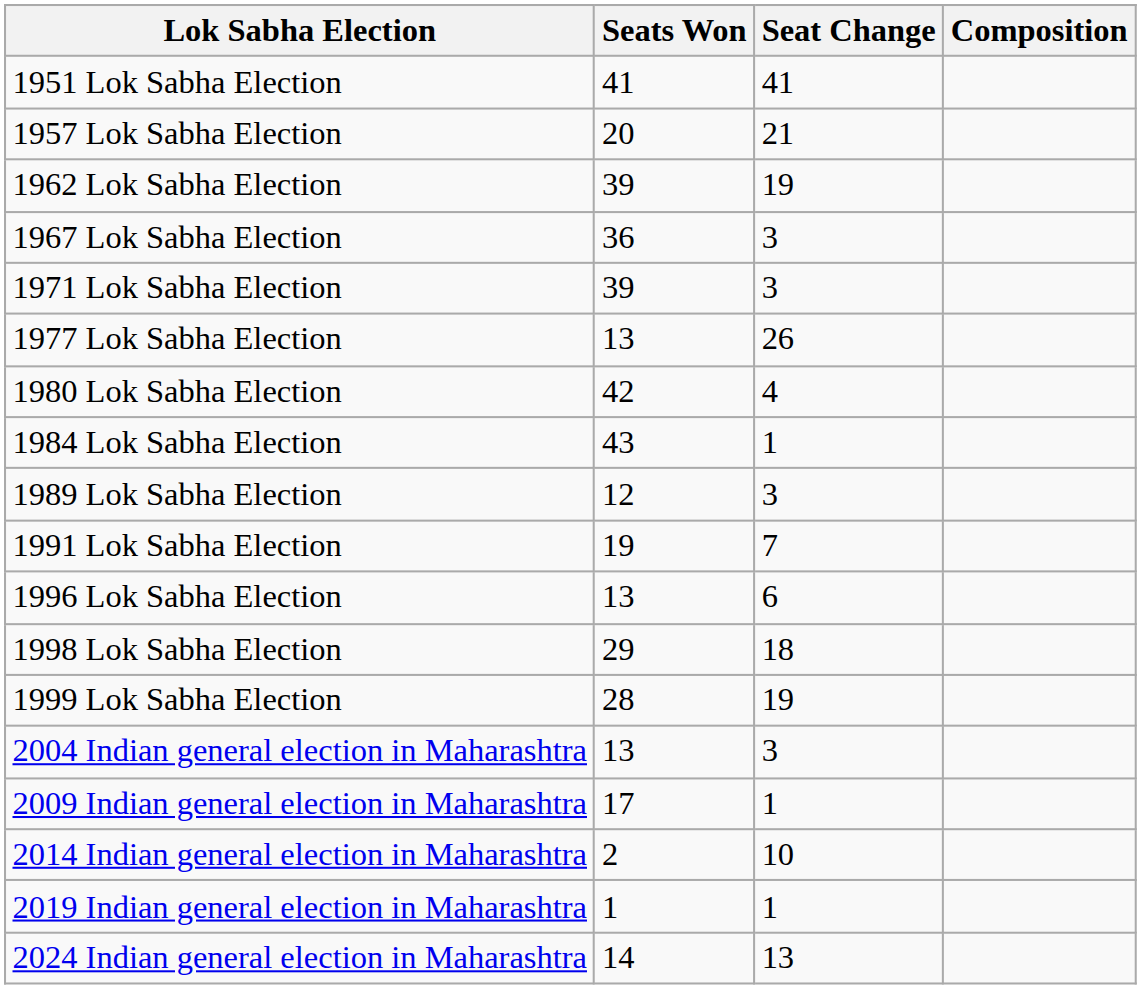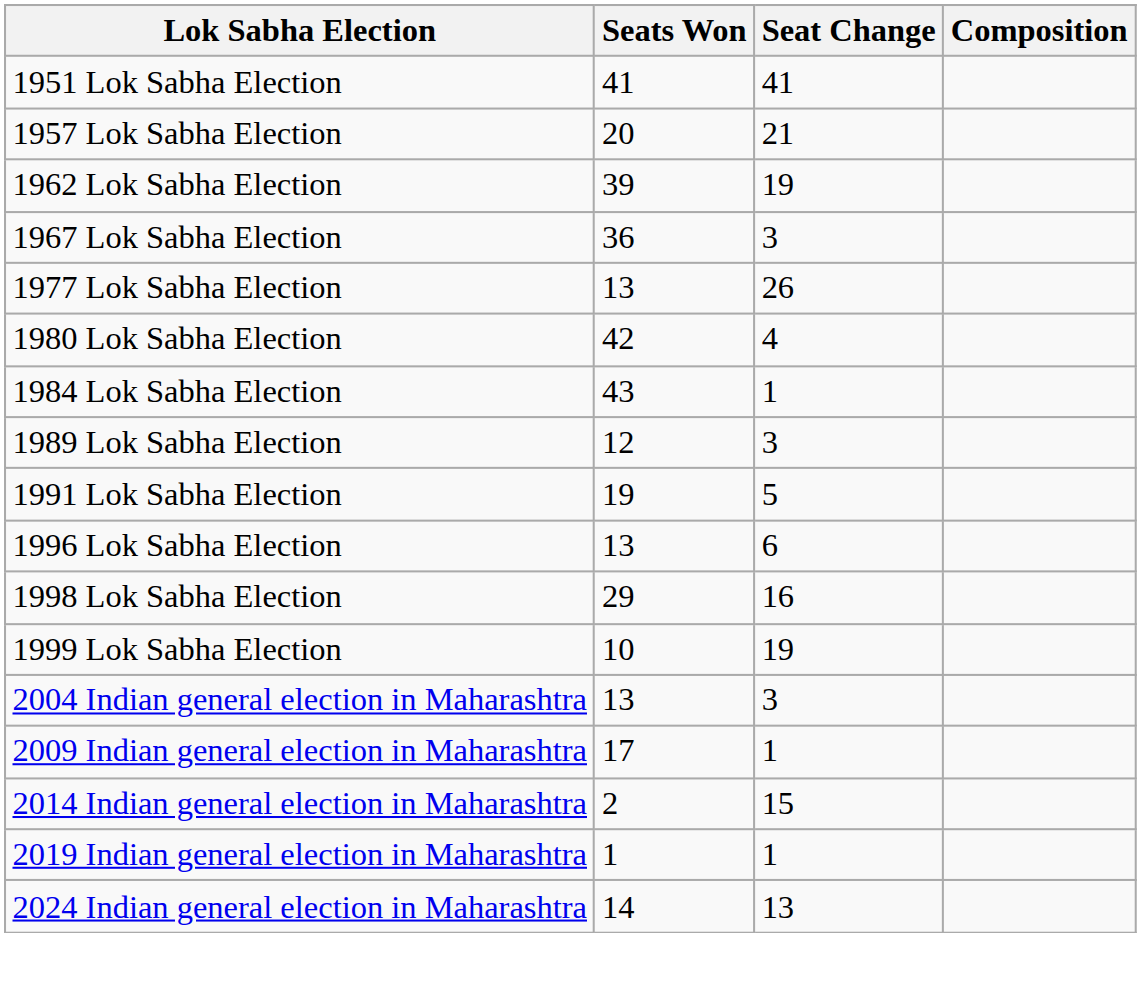- row: 1971 Lok Sabha Election | 39 | 3
1991 Lok Sabha Election | Seat Change: 7 -> 5
1998 Lok Sabha Election | Seat Change: 18 -> 16
1999 Lok Sabha Election | Seats Won: 28 -> 10
2014 Indian general election in Maharashtra | Seat Change: 10 -> 15
